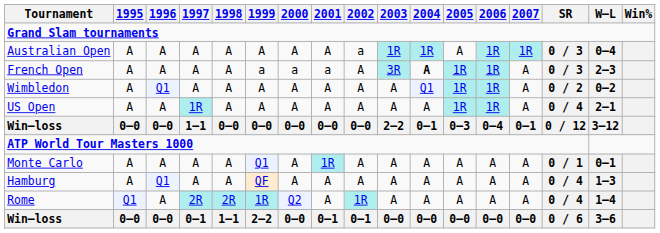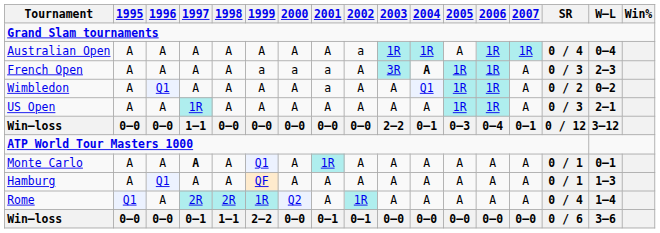Australian Open | SR: 0 / 3 -> 0 / 4
Wimbledon | 2001: A -> a
US Open | SR: 0 / 4 -> 0 / 3
Monte Carlo | 1997: normal -> bold
Hamburg | SR: 0 / 4 -> 0 / 1
